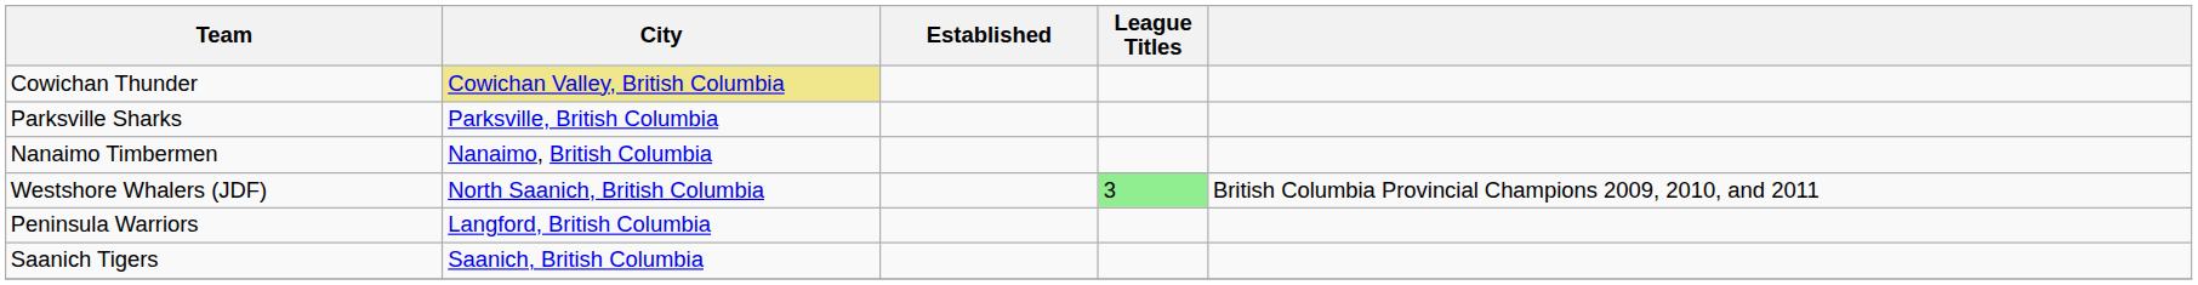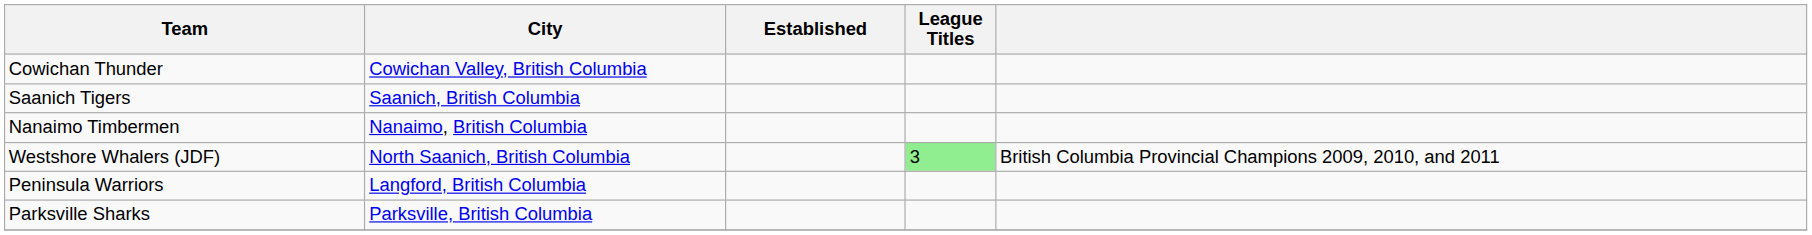Cowichan Thunder | City: khaki background -> no background
rows swapped: Parksville Sharks <-> Saanich Tigers
